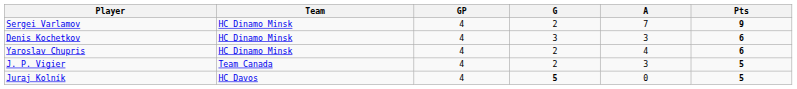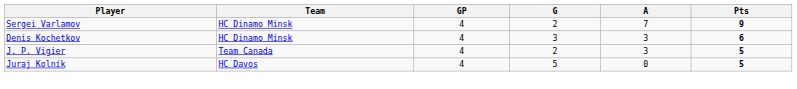- row: Yaroslav Chupris | HC Dinamo Minsk | 4 | 2 | 4 | 6
Juraj Kolník | G: bold -> normal
